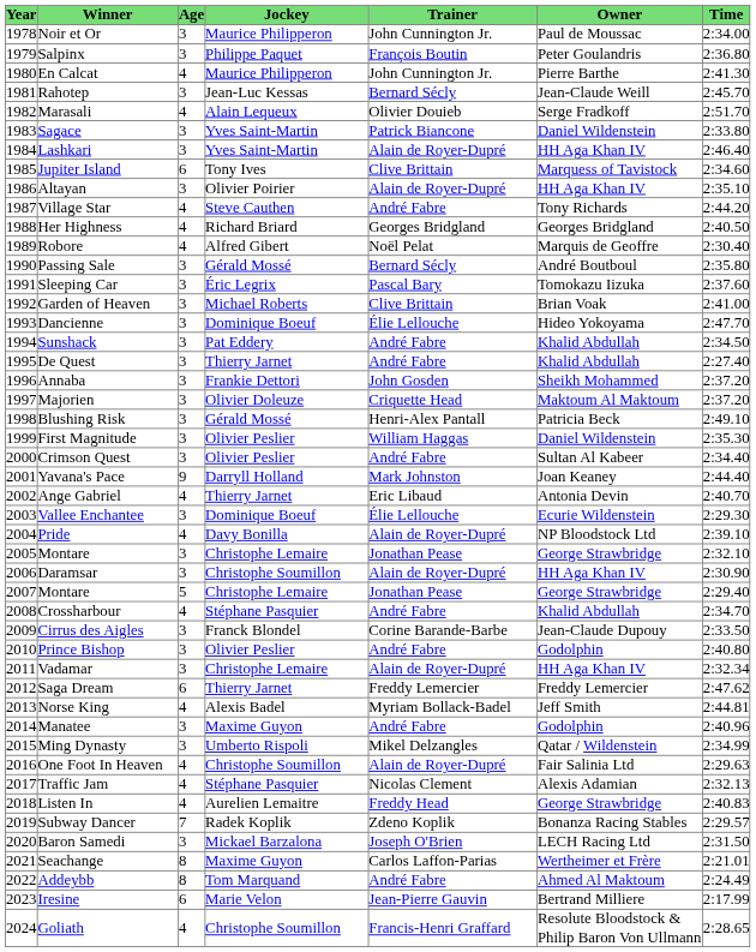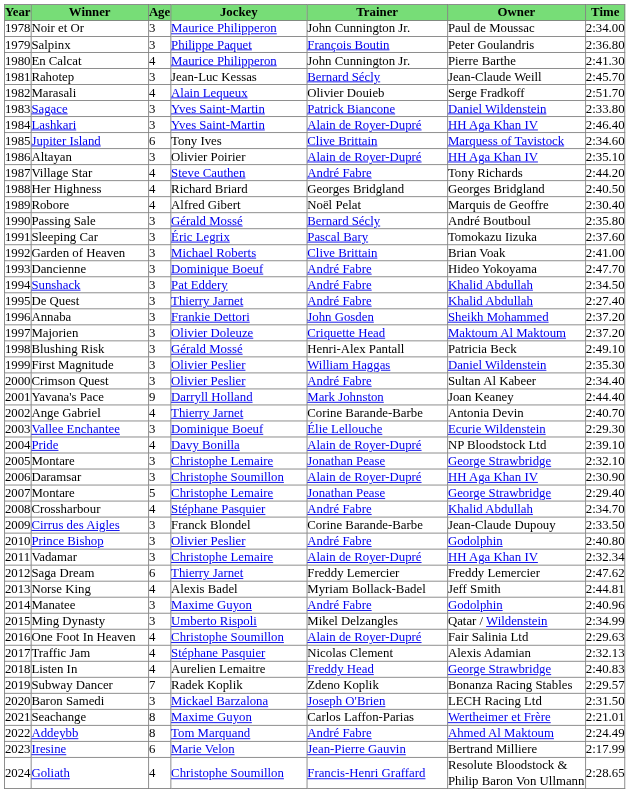Dancienne | Trainer: Élie Lellouche -> André Fabre
Ange Gabriel | Trainer: Eric Libaud -> Corine Barande-Barbe
